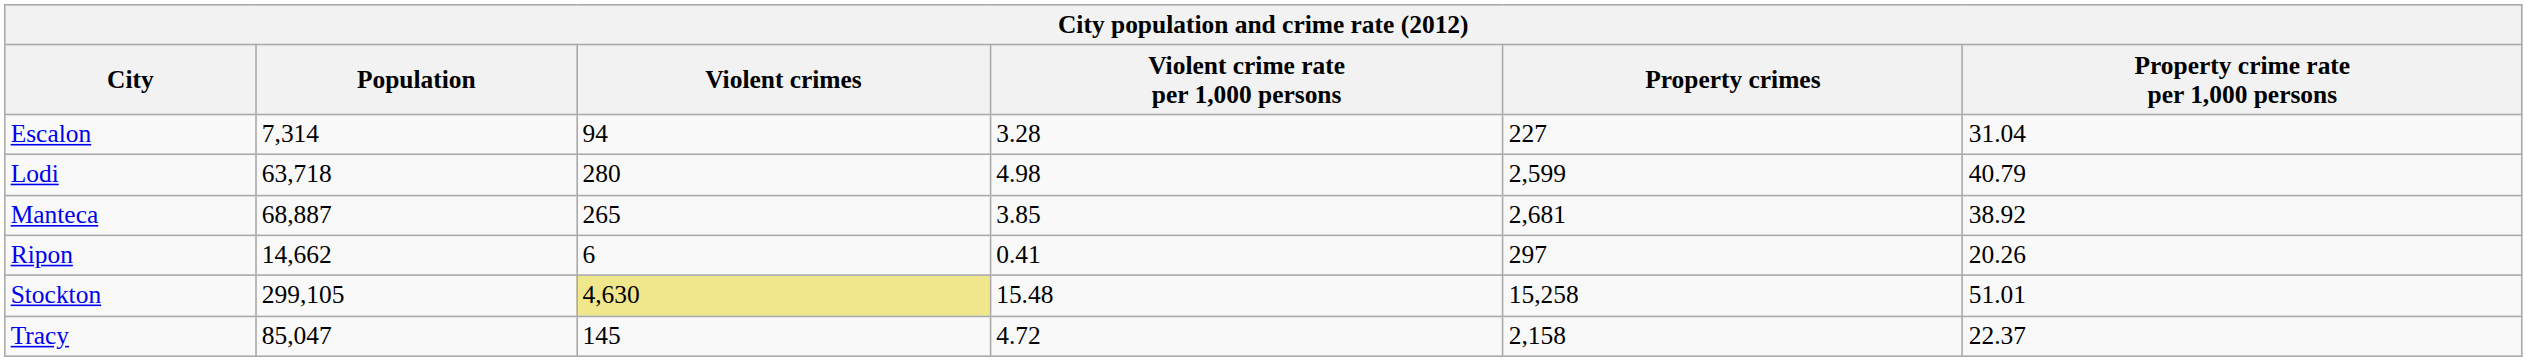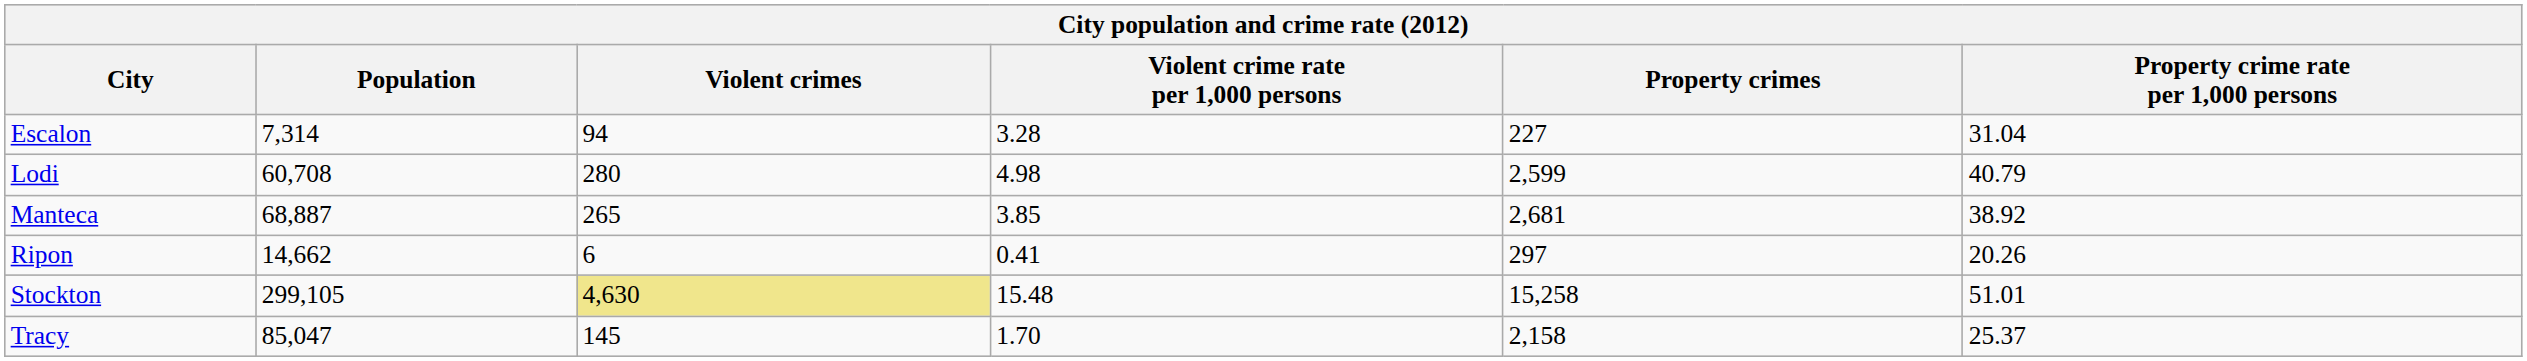Lodi | Population: 63,718 -> 60,708
Tracy | Violent crime rate per 1,000 persons: 4.72 -> 1.70
Tracy | Property crime rate per 1,000 persons: 22.37 -> 25.37
